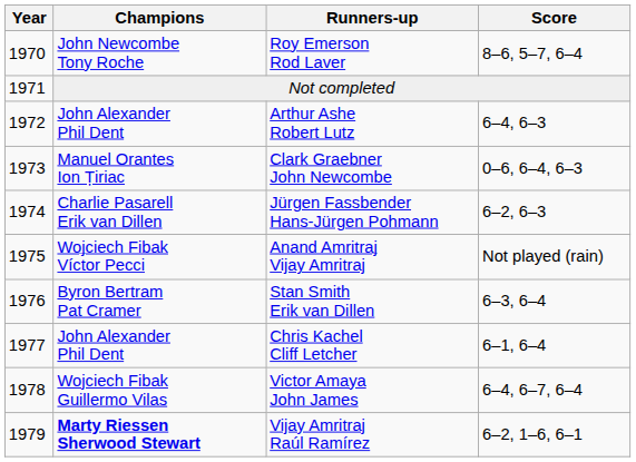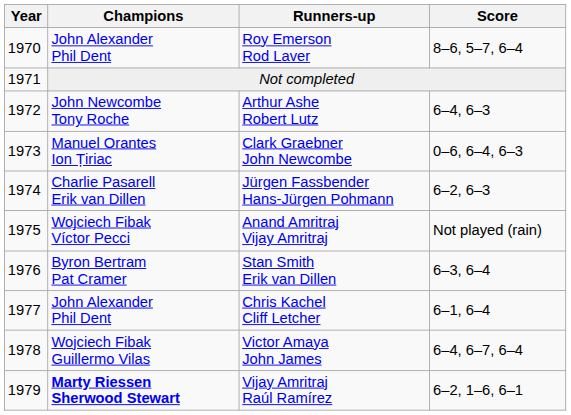Roy Emerson Rod Laver | Champions: John Newcombe Tony Roche -> John Alexander Phil Dent
Arthur Ashe Robert Lutz | Champions: John Alexander Phil Dent -> John Newcombe Tony Roche
